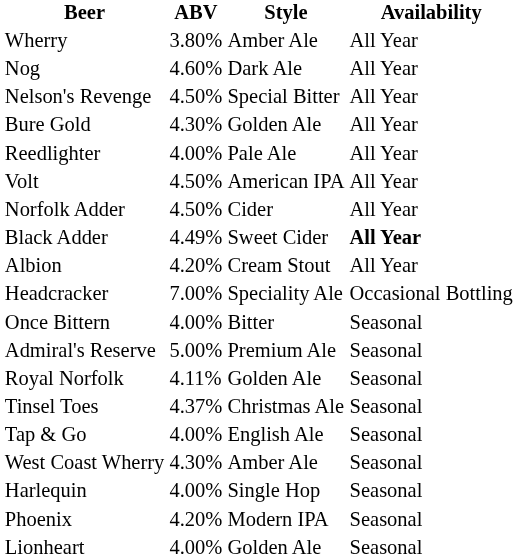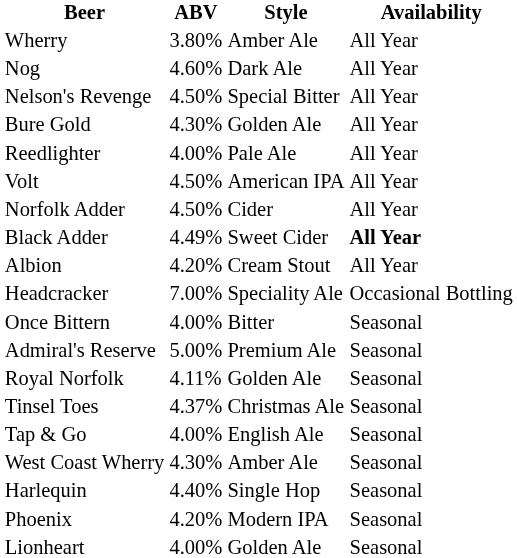Harlequin | ABV: 4.00% -> 4.40%
